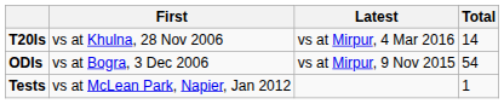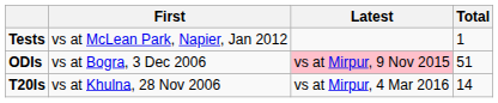rows swapped: Tests <-> T20Is
ODIs | Latest: no background -> pink background
ODIs | Total: 54 -> 51
